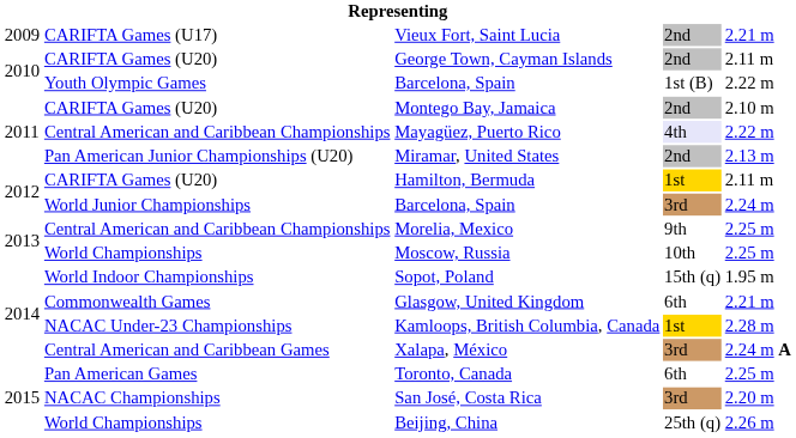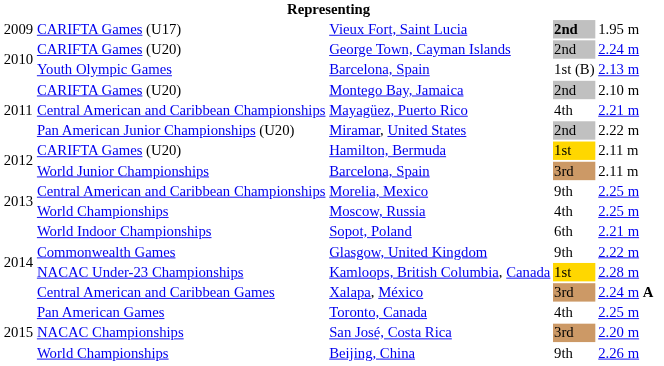Vieux Fort, Saint Lucia | column 4: normal -> bold
Vieux Fort, Saint Lucia | column 5: 2.21 m -> 1.95 m
George Town, Cayman Islands | column 5: 2.11 m -> 2.24 m
Youth Olympic Games / Barcelona, Spain | column 5: 2.22 m -> 2.13 m
Mayagüez, Puerto Rico | column 4: lavender background -> no background
Mayagüez, Puerto Rico | column 5: 2.22 m -> 2.21 m
Miramar, United States | column 5: 2.13 m -> 2.22 m
World Junior Championships / Barcelona, Spain | column 5: 2.24 m -> 2.11 m
Moscow, Russia | column 4: 10th -> 4th
Sopot, Poland | column 4: 15th (q) -> 6th
Sopot, Poland | column 5: 1.95 m -> 2.21 m
Glasgow, United Kingdom | column 4: 6th -> 9th
Glasgow, United Kingdom | column 5: 2.21 m -> 2.22 m
Toronto, Canada | column 4: 6th -> 4th
Beijing, China | column 4: 25th (q) -> 9th
